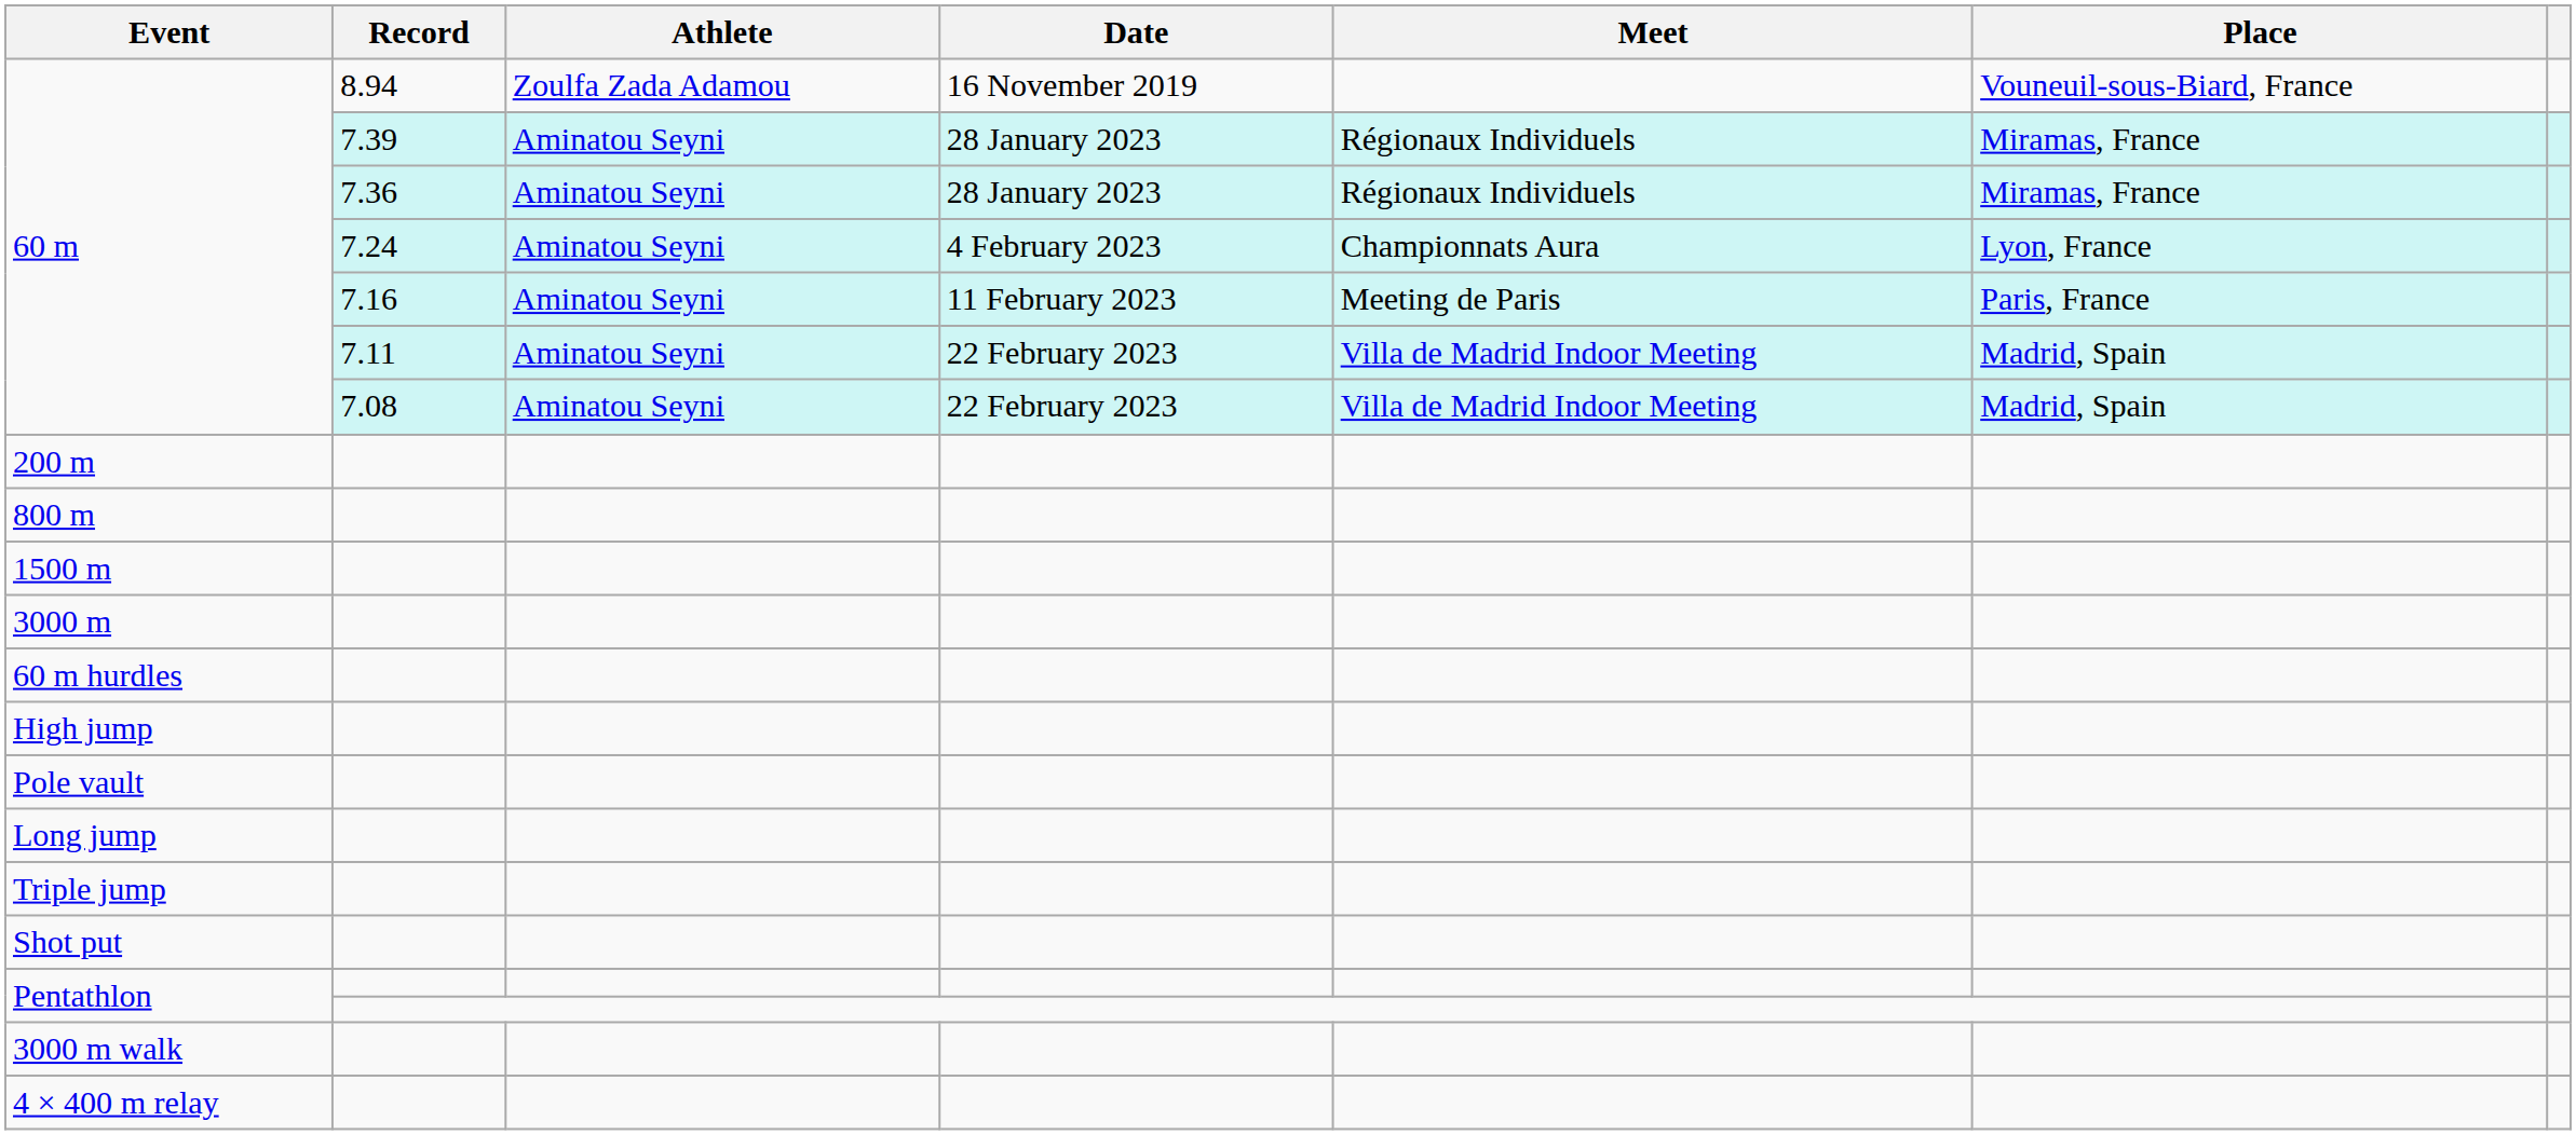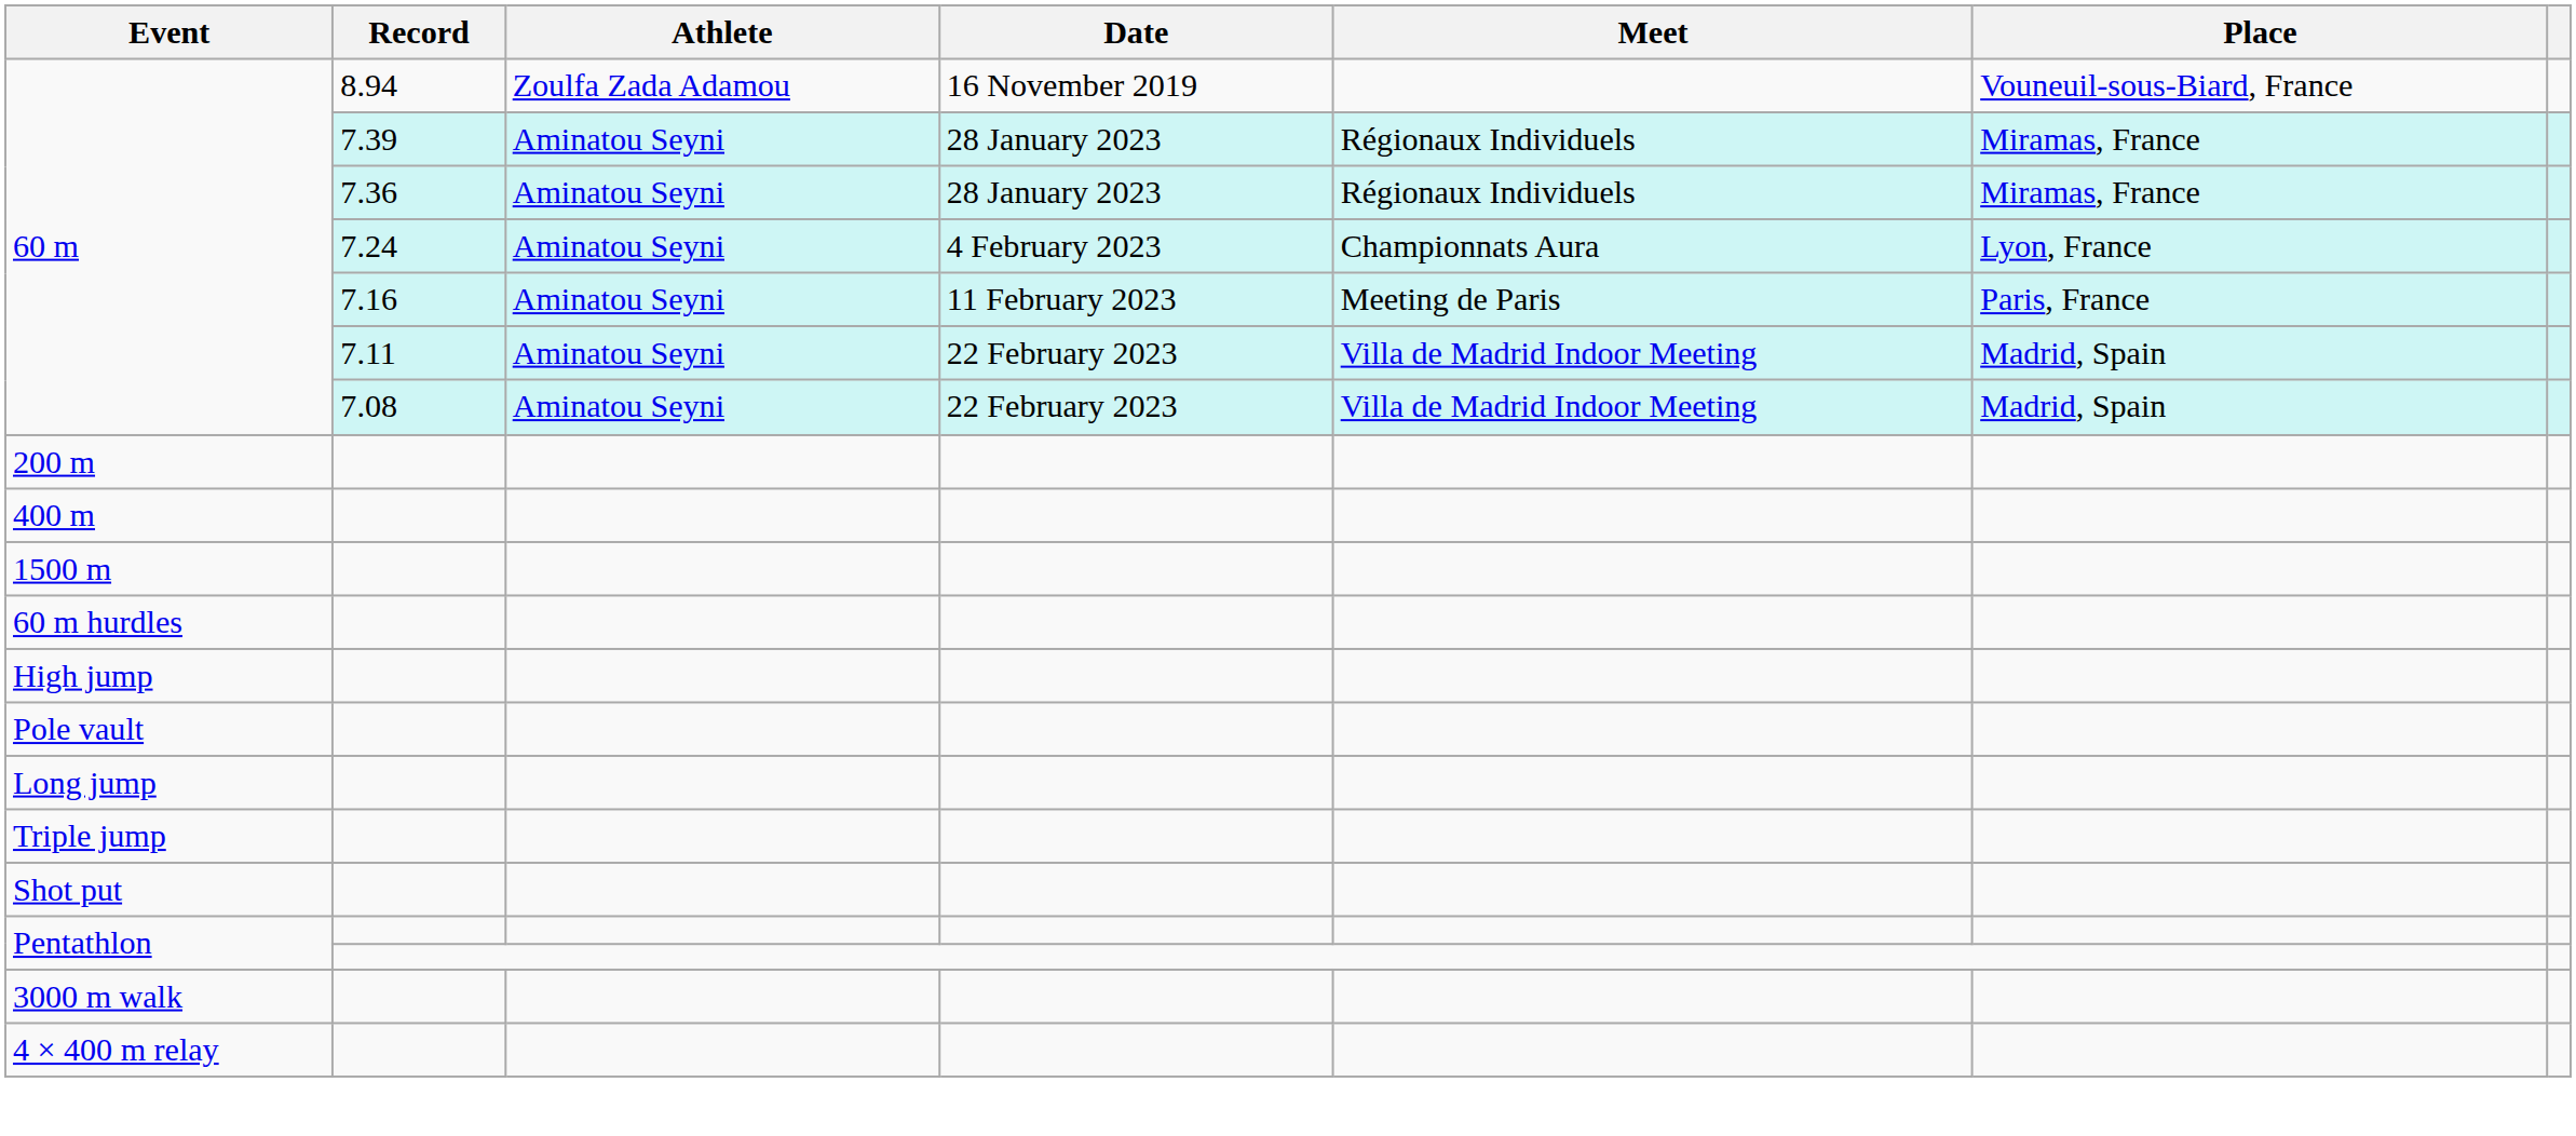+ row: 400 m
- row: 800 m
- row: 3000 m
